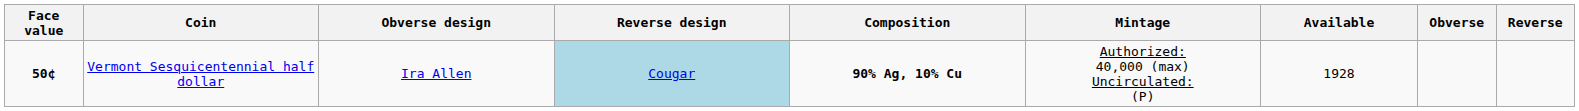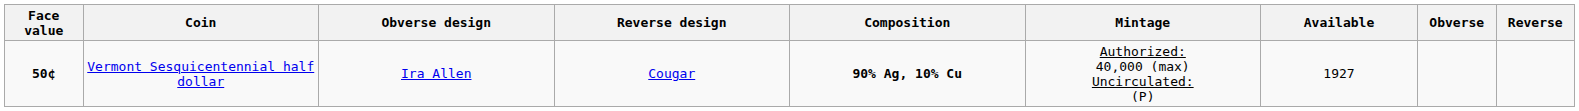Vermont Sesquicentennial half dollar | Reverse design: lightblue background -> no background
Vermont Sesquicentennial half dollar | Available: 1928 -> 1927
